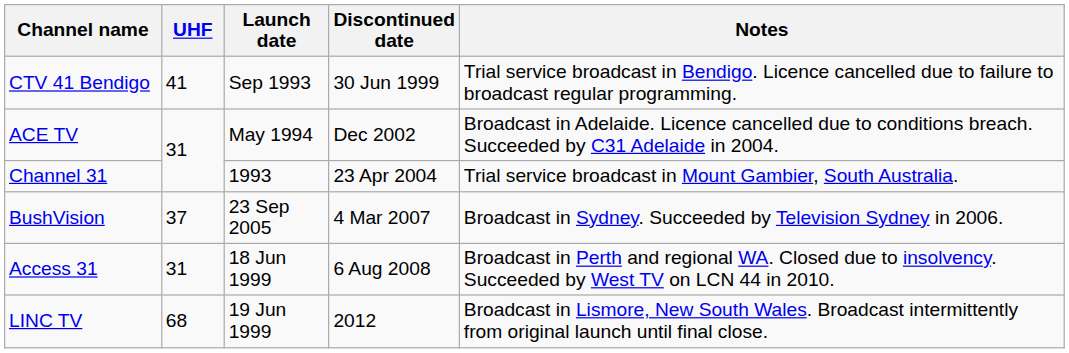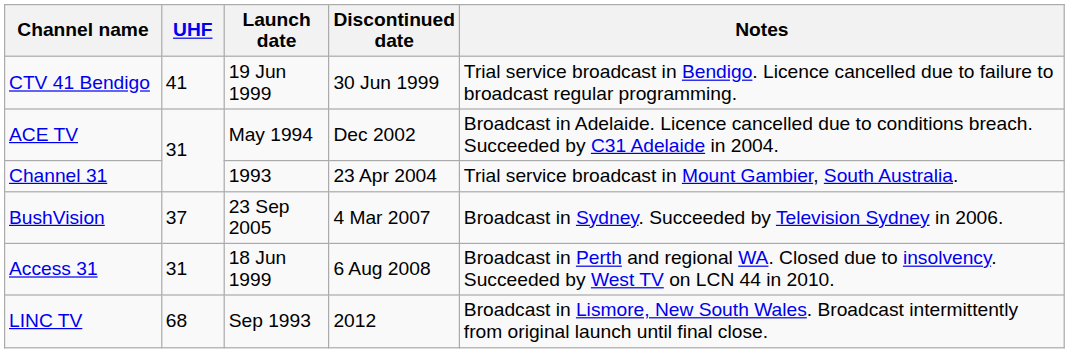CTV 41 Bendigo | Launch date: Sep 1993 -> 19 Jun 1999
LINC TV | Launch date: 19 Jun 1999 -> Sep 1993
